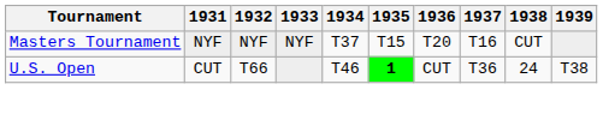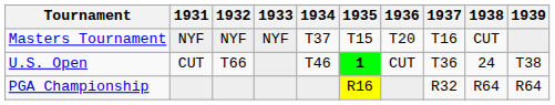+ row: PGA Championship | R16 | R32 | R64 | R64
